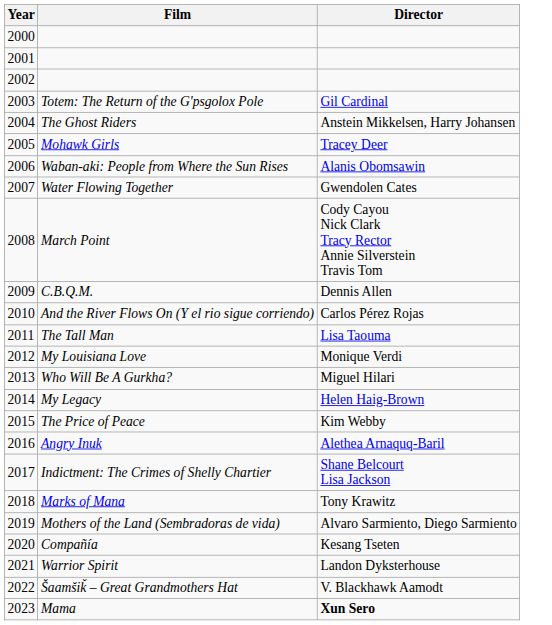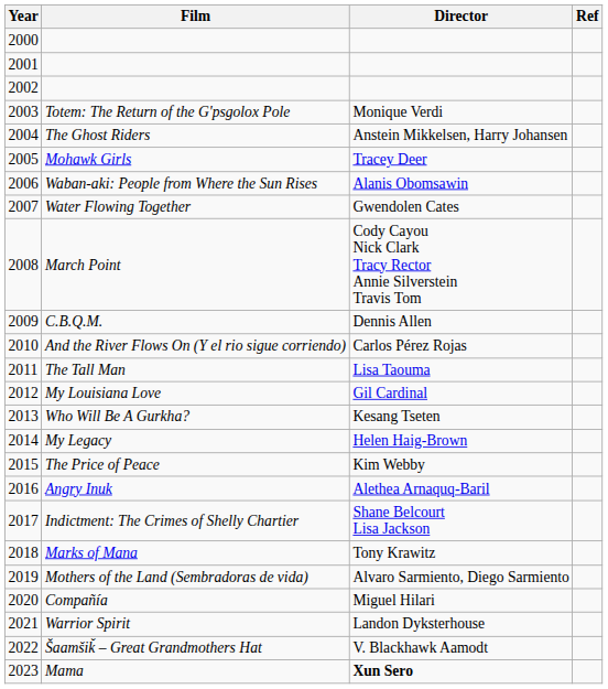+ column: Ref
Totem: The Return of the G'psgolox Pole | Director: Gil Cardinal -> Monique Verdi
My Louisiana Love | Director: Monique Verdi -> Gil Cardinal
Who Will Be A Gurkha? | Director: Miguel Hilari -> Kesang Tseten
Compañía | Director: Kesang Tseten -> Miguel Hilari
